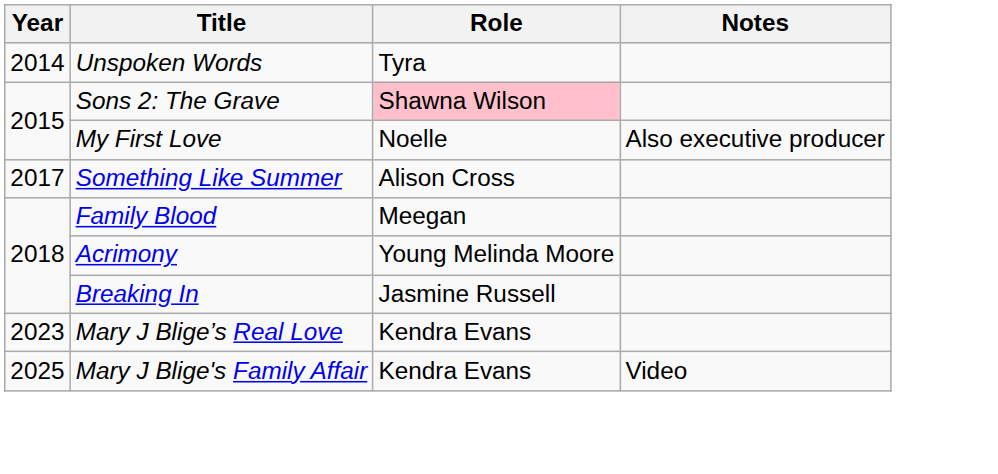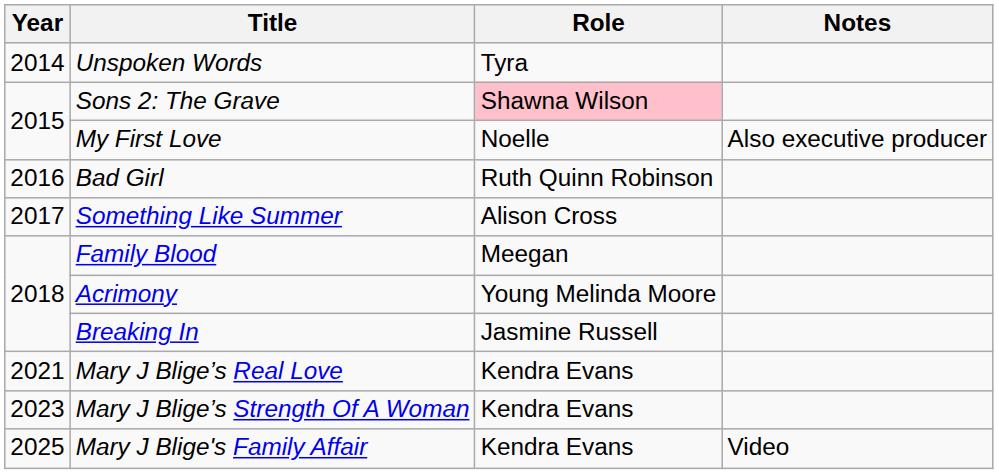+ row: 2016 | Bad Girl | Ruth Quinn Robinson
Mary J Blige’s Real Love | Year: 2023 -> 2021
+ row: 2023 | Mary J Blige’s Strength Of A Woman | Kendra Evans
